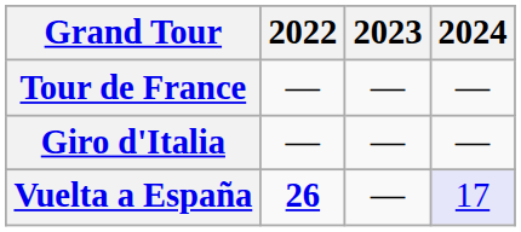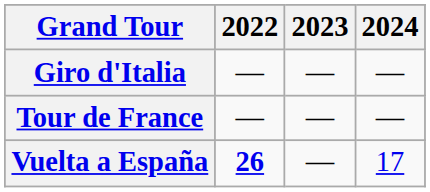rows swapped: Giro d'Italia <-> Tour de France
Vuelta a España | 2024: lavender background -> no background
